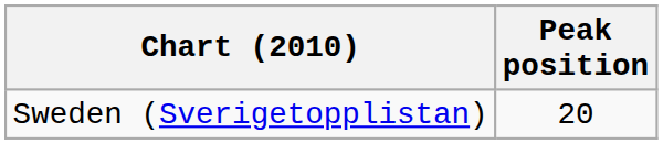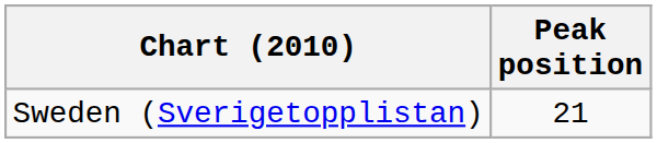Sweden (Sverigetopplistan) | Peak position: 20 -> 21
